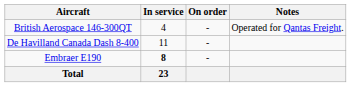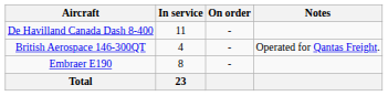rows swapped: British Aerospace 146-300QT <-> De Havilland Canada Dash 8-400
Embraer E190 | In service: bold -> normal
